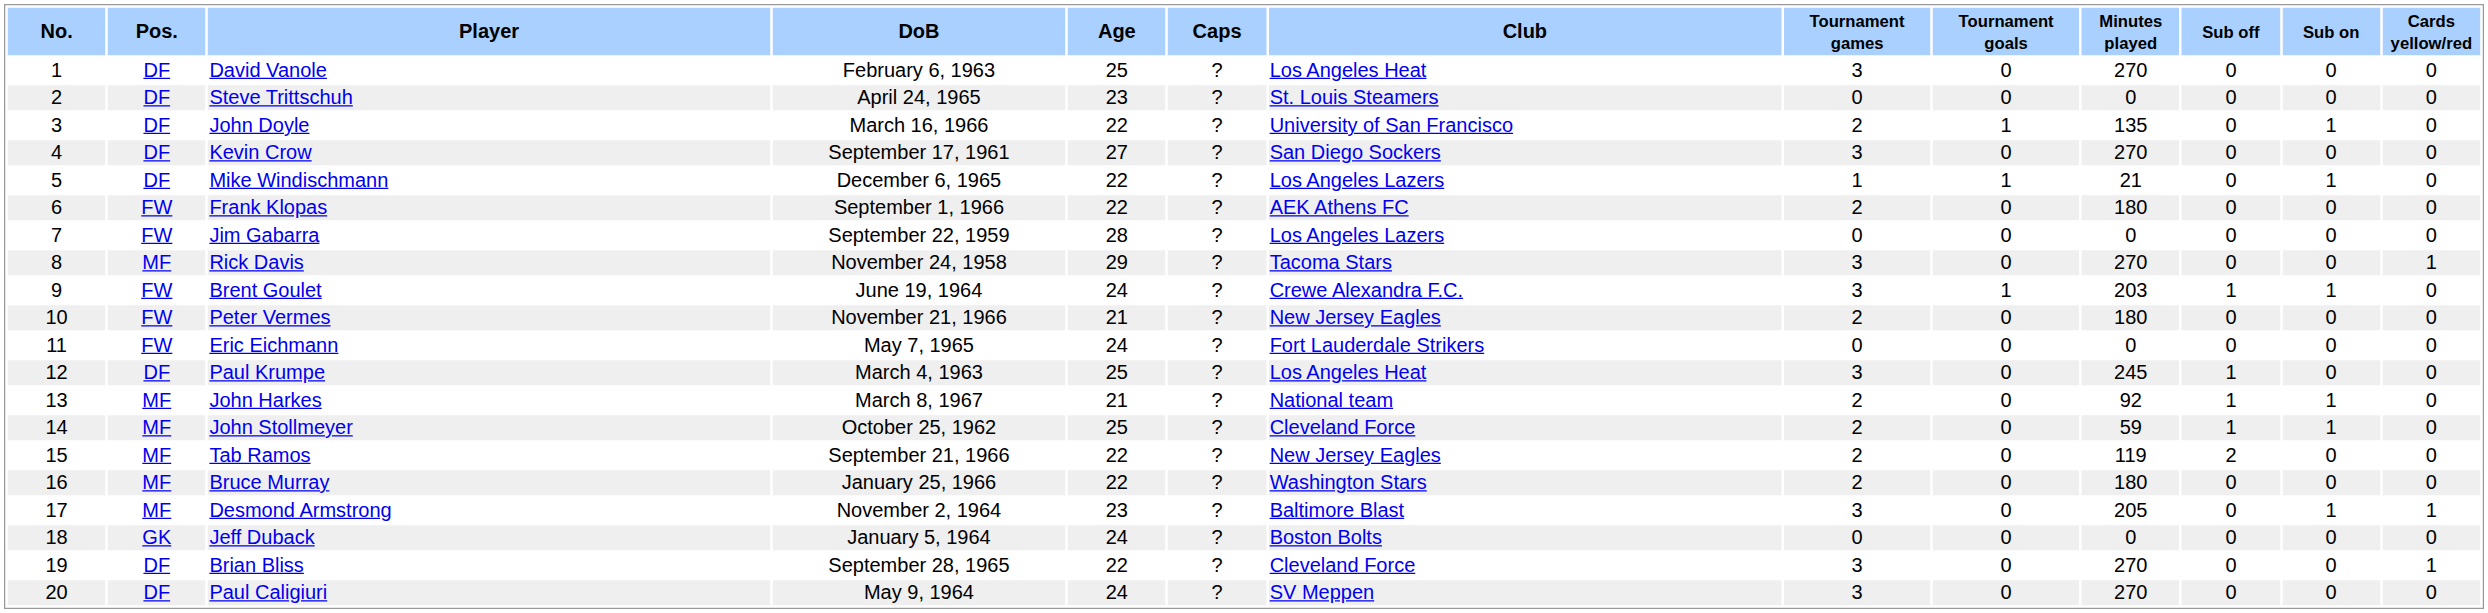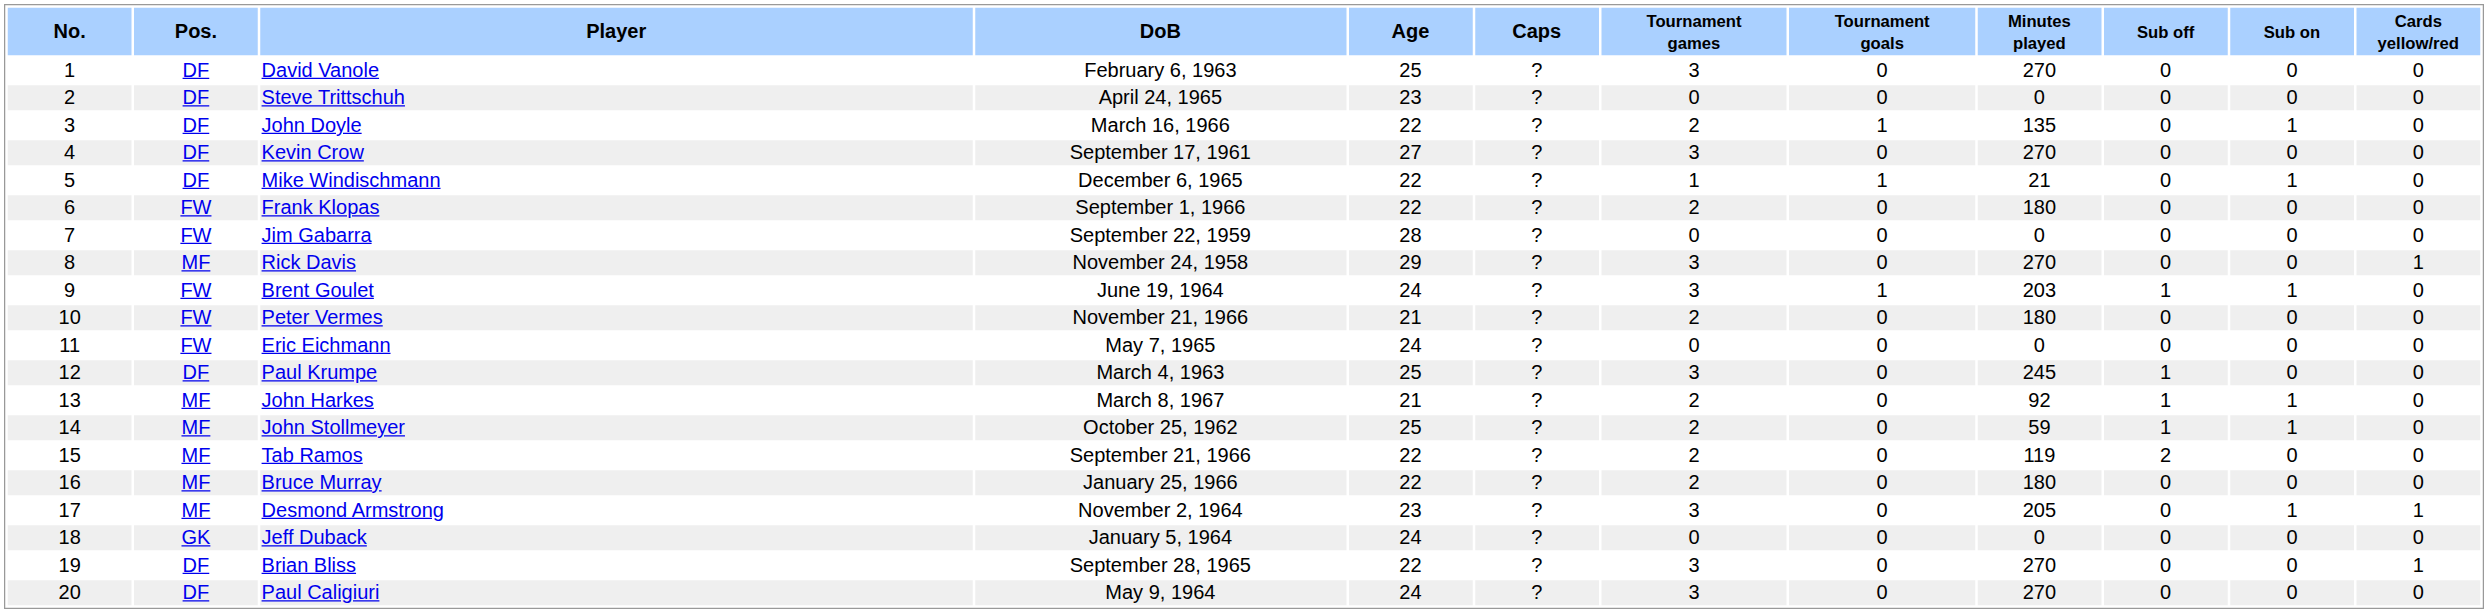- column: Club | Los Angeles Heat | St. Louis Steamers | University of San Francisco | San Diego Sockers | Los Angeles Lazers | AEK Athens FC | Los Angeles Lazers | Tacoma Stars | Crewe Alexandra F.C. | New Jersey Eagles | Fort Lauderdale Strikers | Los Angeles Heat | National team | Cleveland Force | New Jersey Eagles | Washington Stars | Baltimore Blast | Boston Bolts | Cleveland Force | SV Meppen
